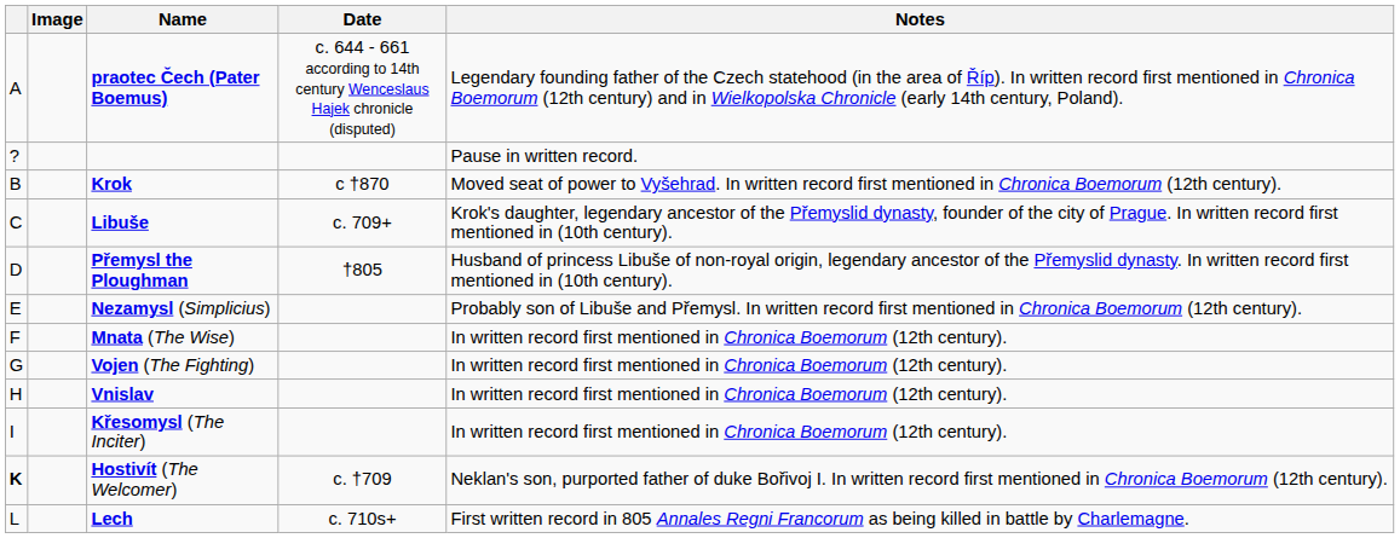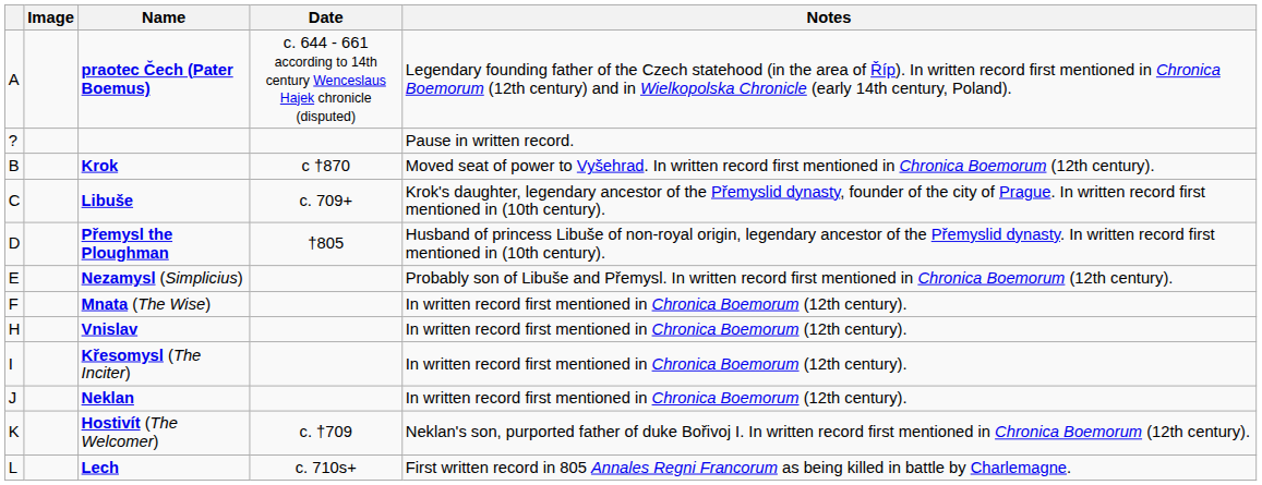- row: G | Vojen (The Fighting) | In written record first mentioned in Chronica Boemorum (12th century).
+ row: J | Neklan | In written record first mentioned in Chronica Boemorum (12th century).
Hostivít (The Welcomer) | column 1: bold -> normal
